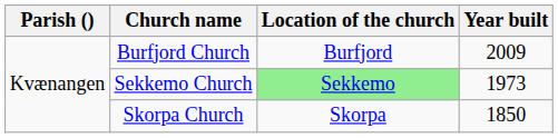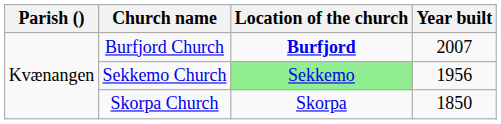Burfjord Church | Location of the church: normal -> bold
Burfjord Church | Year built: 2009 -> 2007
Sekkemo Church | Year built: 1973 -> 1956
